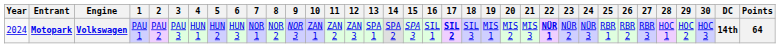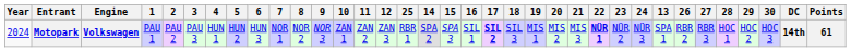columns swapped: 13 <-> 25
Motopark | Points: 64 -> 61
